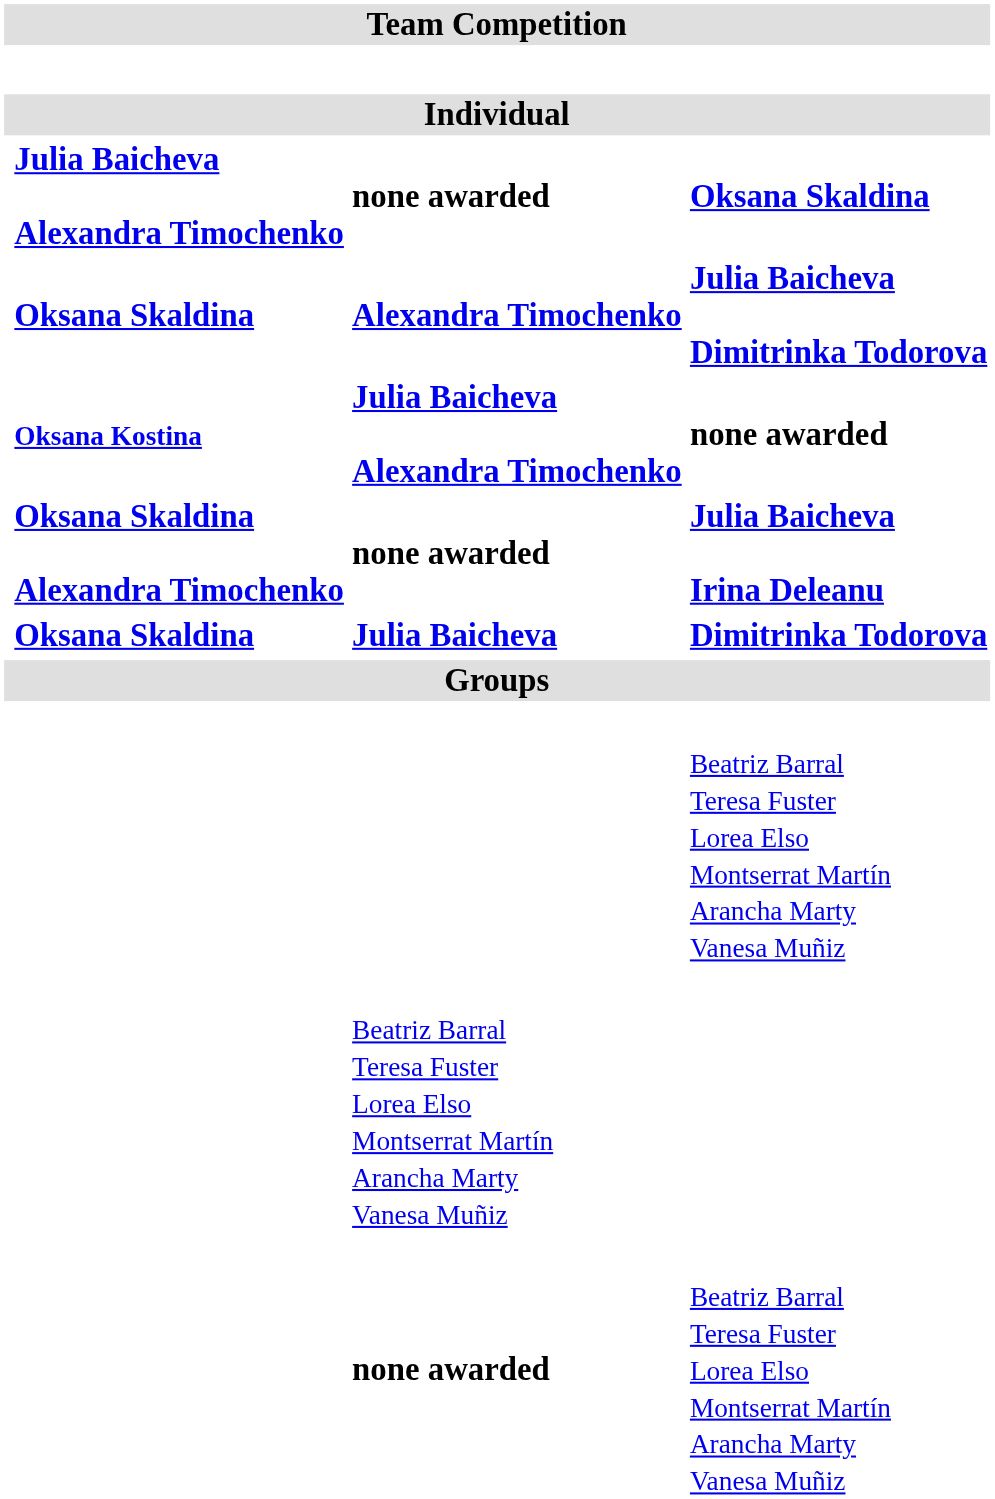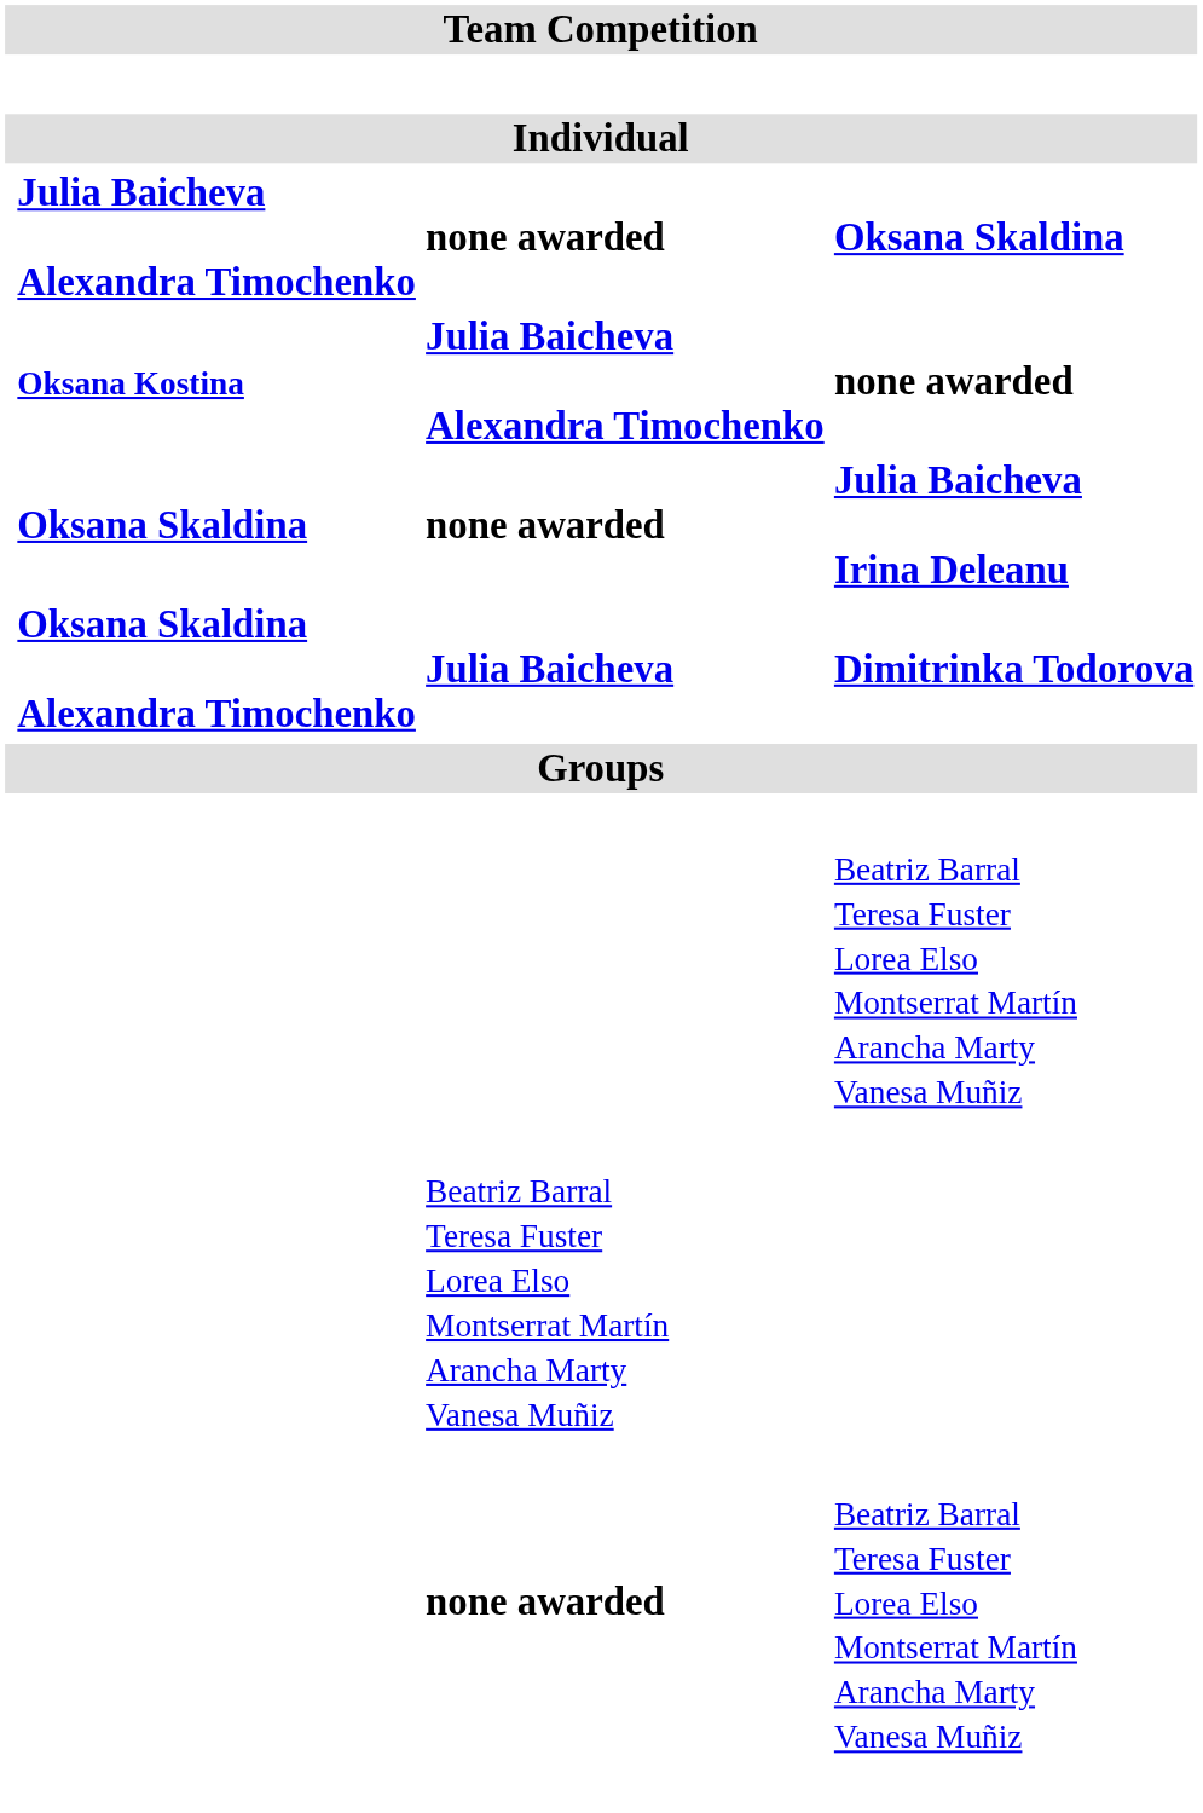- row: Oksana Skaldina | Alexandra Timochenko | Julia Baicheva Dimitrinka Todorova
Julia Baicheva Irina Deleanu | column 2: Oksana Skaldina Alexandra Timochenko -> Oksana Skaldina
Dimitrinka Todorova | column 2: Oksana Skaldina -> Oksana Skaldina Alexandra Timochenko
